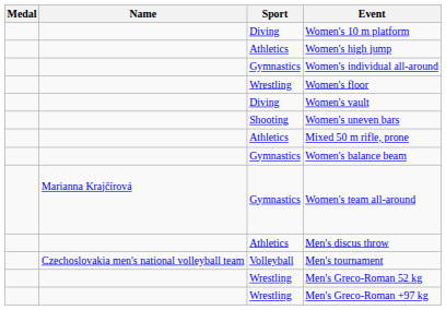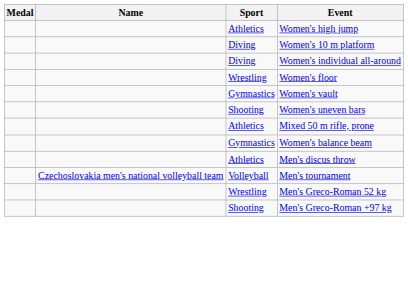rows swapped: Women's high jump <-> Women's 10 m platform
Women's individual all-around | Sport: Gymnastics -> Diving
Women's vault | Sport: Diving -> Gymnastics
- row: Marianna Krajčírová | Gymnastics | Women's team all-around
Men's Greco-Roman +97 kg | Sport: Wrestling -> Shooting
